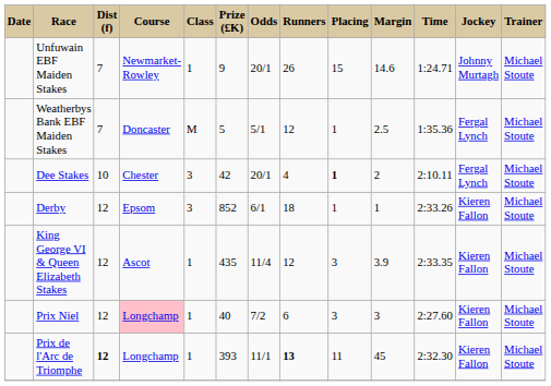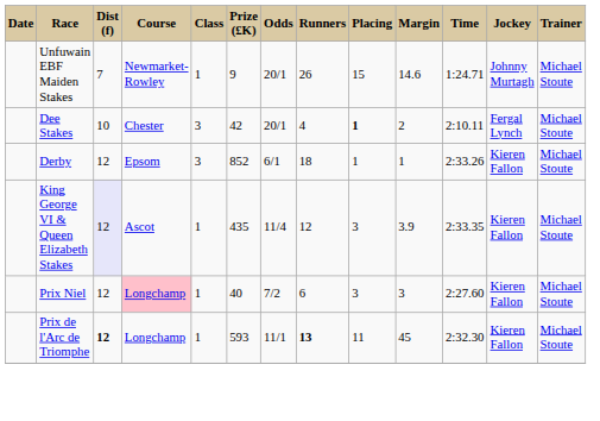- row: Weatherbys Bank EBF Maiden Stakes | 7 | Doncaster | M | 5 | 5/1 | 12 | 1 | 2.5 | 1:35.36 | Fergal Lynch | Michael Stoute
King George VI & Queen Elizabeth Stakes | Dist (f): no background -> lavender background
Prix de l'Arc de Triomphe | Prize (£K): 393 -> 593
